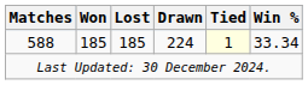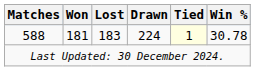588 | Won: 185 -> 181
588 | Lost: 185 -> 183
588 | Win %: 33.34 -> 30.78
